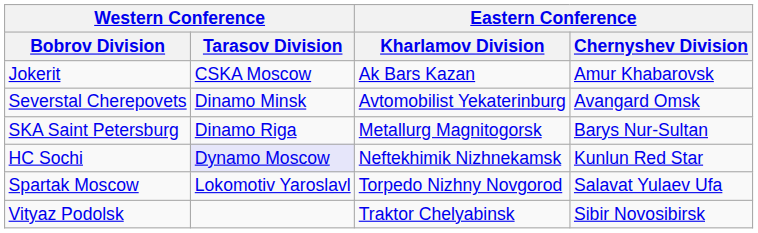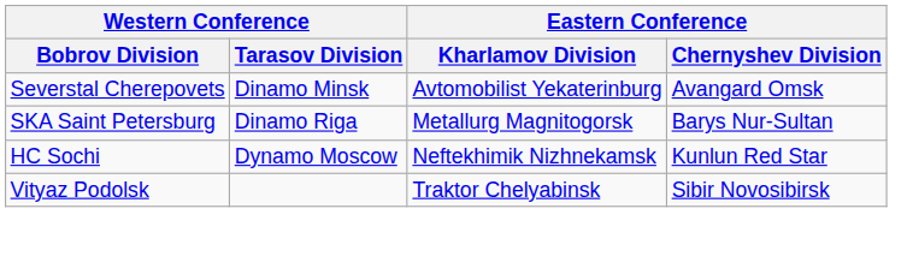- row: Jokerit | CSKA Moscow | Ak Bars Kazan | Amur Khabarovsk
HC Sochi | Western Conference / Tarasov Division: lavender background -> no background
- row: Spartak Moscow | Lokomotiv Yaroslavl | Torpedo Nizhny Novgorod | Salavat Yulaev Ufa
